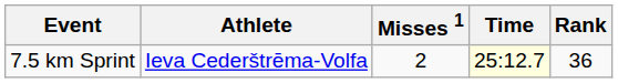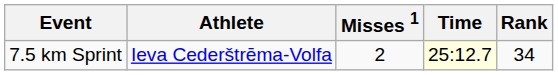7.5 km Sprint | Rank: 36 -> 34
